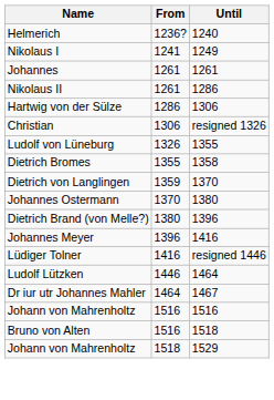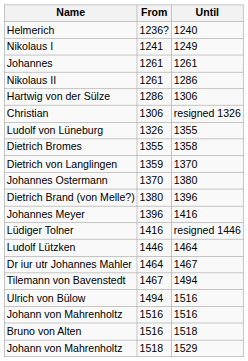+ row: Tilemann von Bavenstedt | 1467 | 1494
+ row: Ulrich von Bülow | 1494 | 1516
